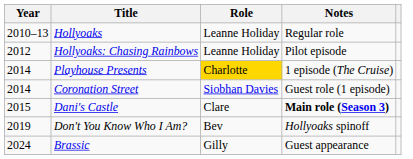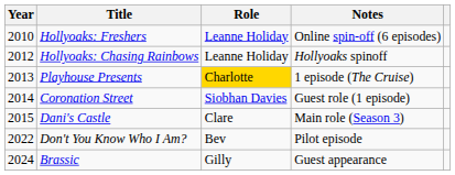+ row: 2010 | Hollyoaks: Freshers | Leanne Holiday | Online spin-off (6 episodes)
- row: 2010–13 | Hollyoaks | Leanne Holiday | Regular role
Hollyoaks: Chasing Rainbows | Notes: Pilot episode -> Hollyoaks spinoff
Playhouse Presents | Year: 2014 -> 2013
Dani's Castle | Notes: bold -> normal
Don't You Know Who I Am? | Year: 2019 -> 2022
Don't You Know Who I Am? | Notes: Hollyoaks spinoff -> Pilot episode
